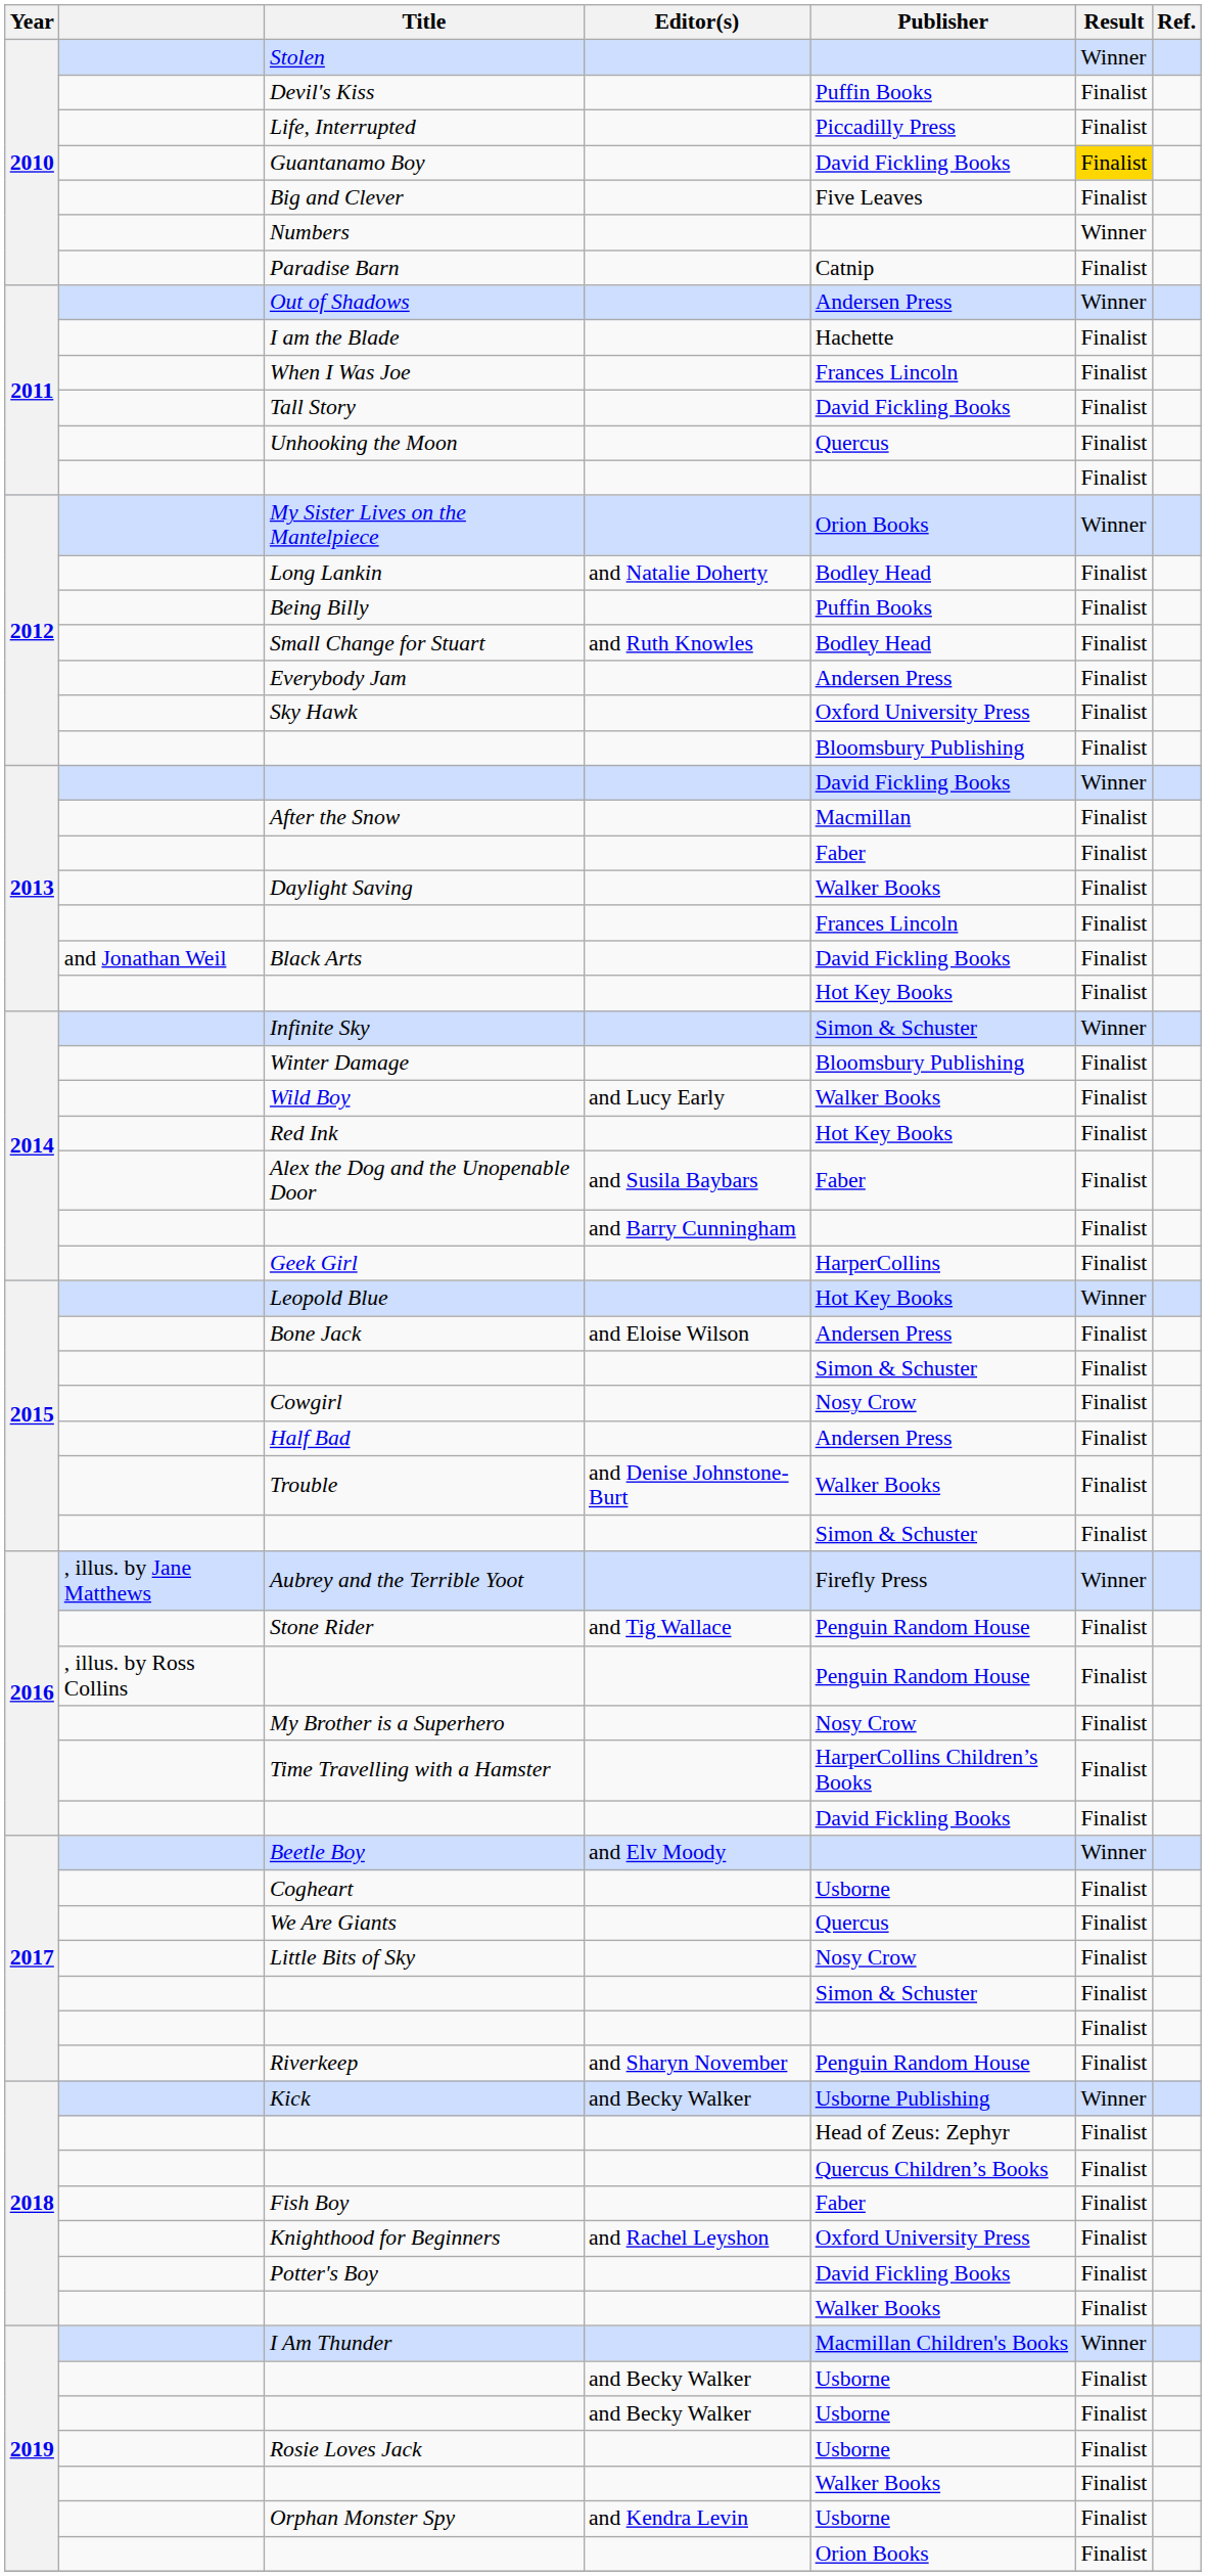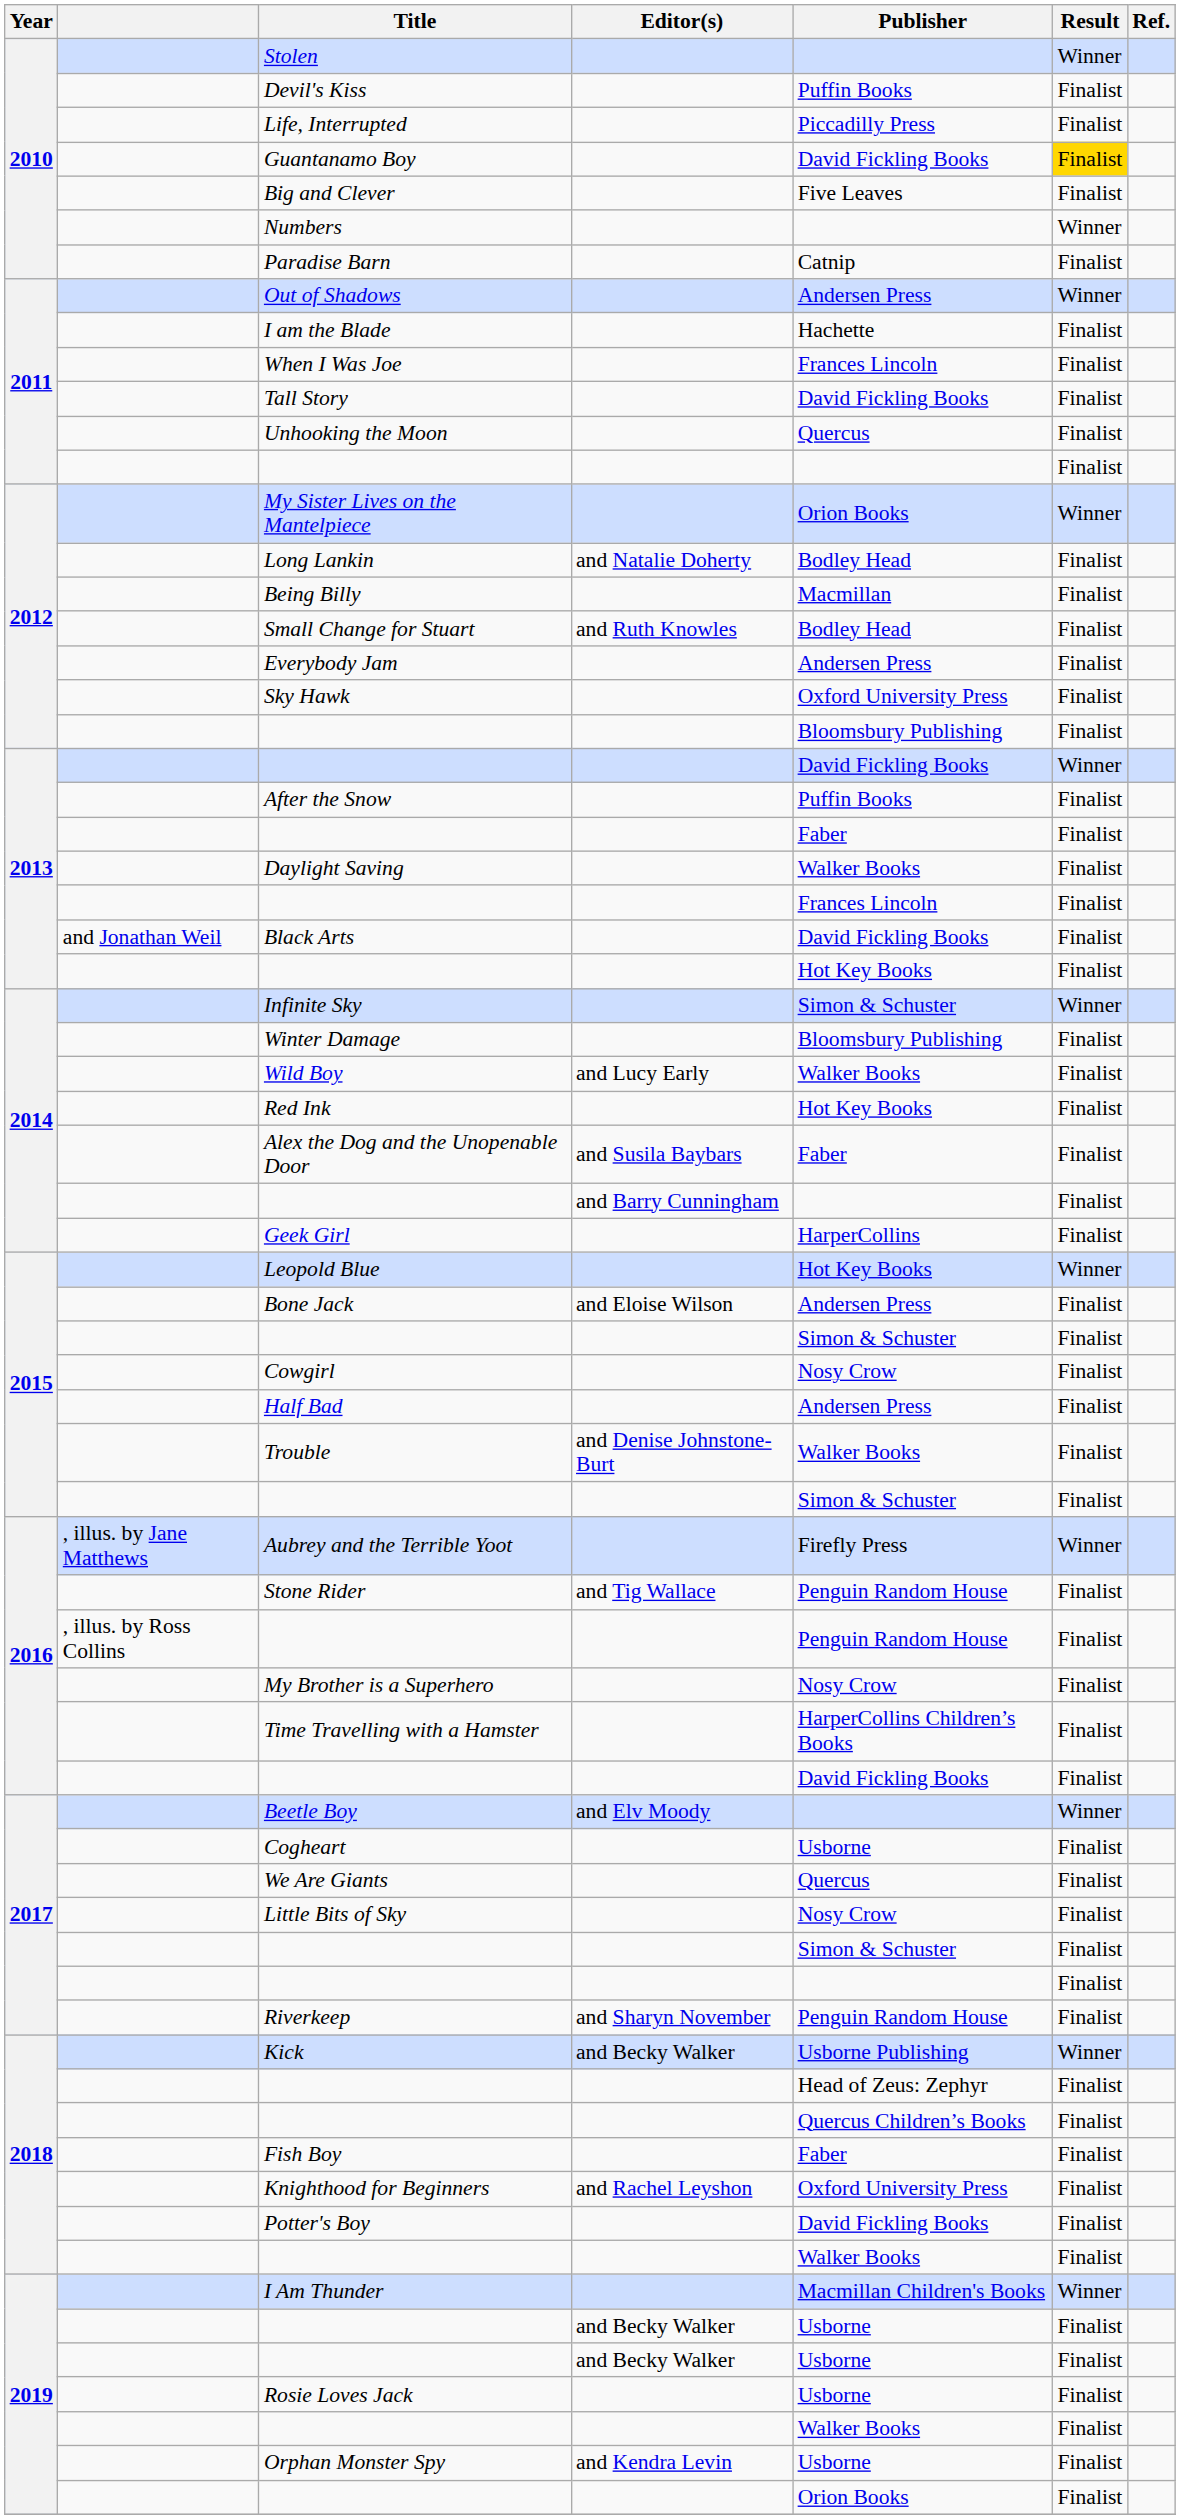Being Billy | Publisher: Puffin Books -> Macmillan
After the Snow | Publisher: Macmillan -> Puffin Books
